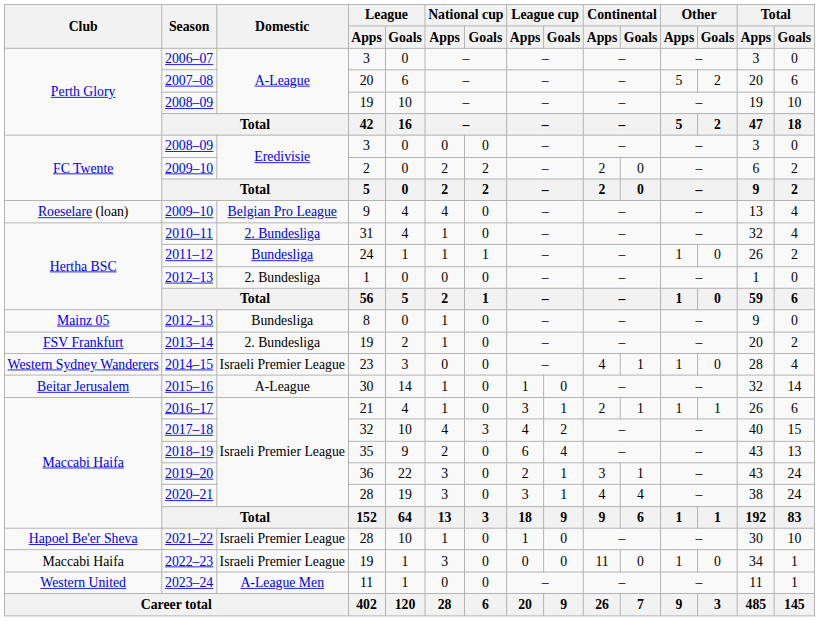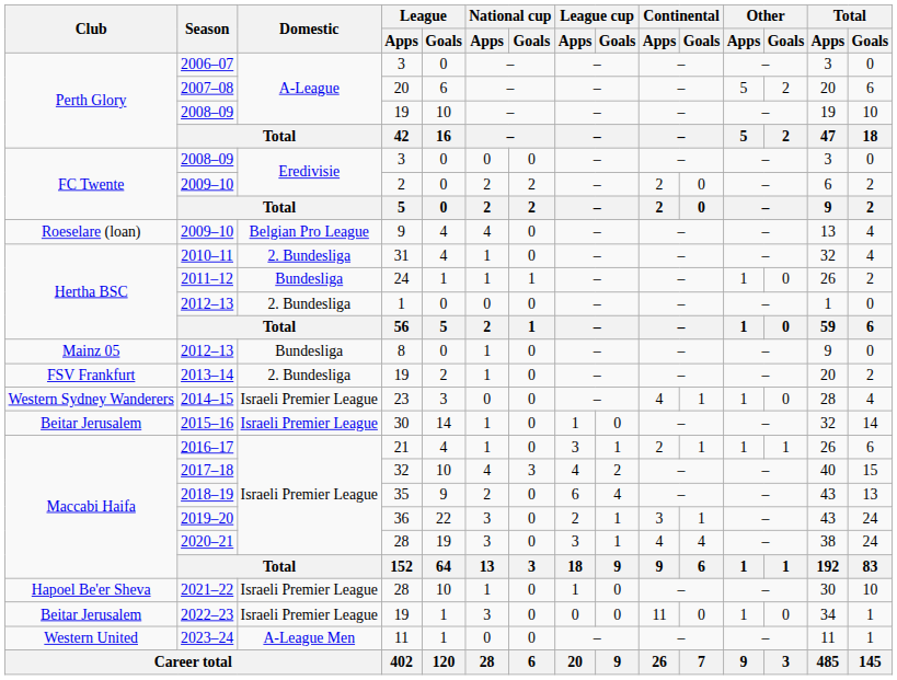2015–16 | Domestic: A-League -> Israeli Premier League
2022–23 | Club: Maccabi Haifa -> Beitar Jerusalem
